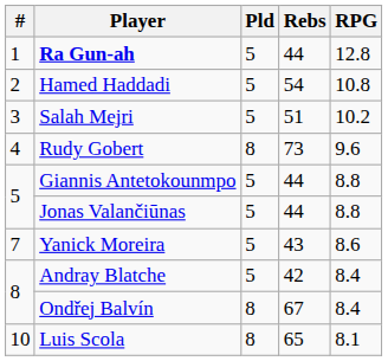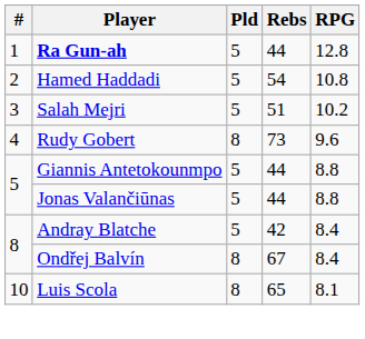- row: 7 | Yanick Moreira | 5 | 43 | 8.6
